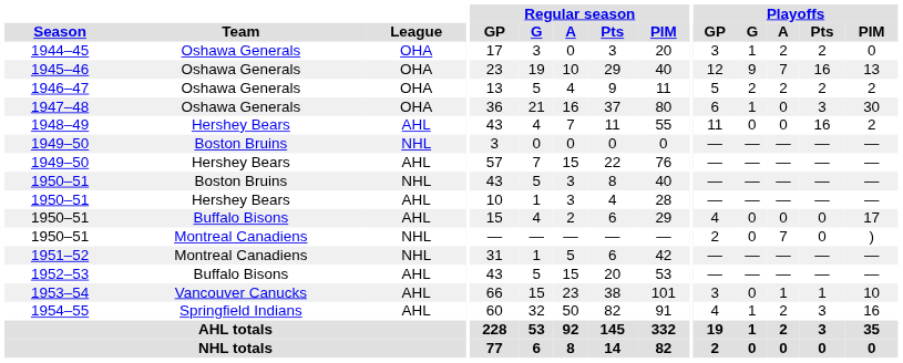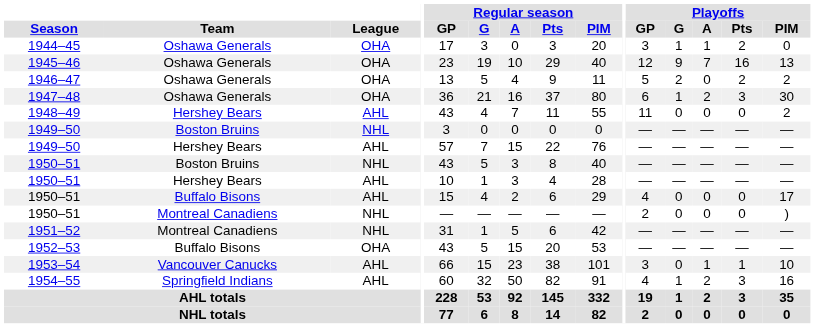1944–45 | Playoffs / A: 2 -> 1
1946–47 | Playoffs / A: 2 -> 0
1947–48 | Playoffs / A: 0 -> 2
1948–49 | Playoffs / Pts: 16 -> 0
1950–51 / Montreal Canadiens | Playoffs / A: 7 -> 0
1952–53 | League: AHL -> OHA
